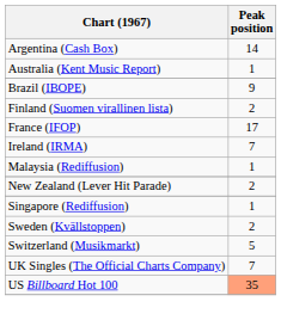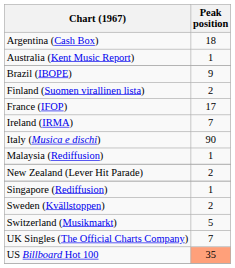Argentina (Cash Box) | Peak position: 14 -> 18
+ row: Italy (Musica e dischi) | 90
